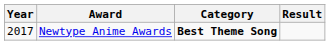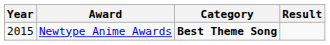Newtype Anime Awards | Year: 2017 -> 2015
